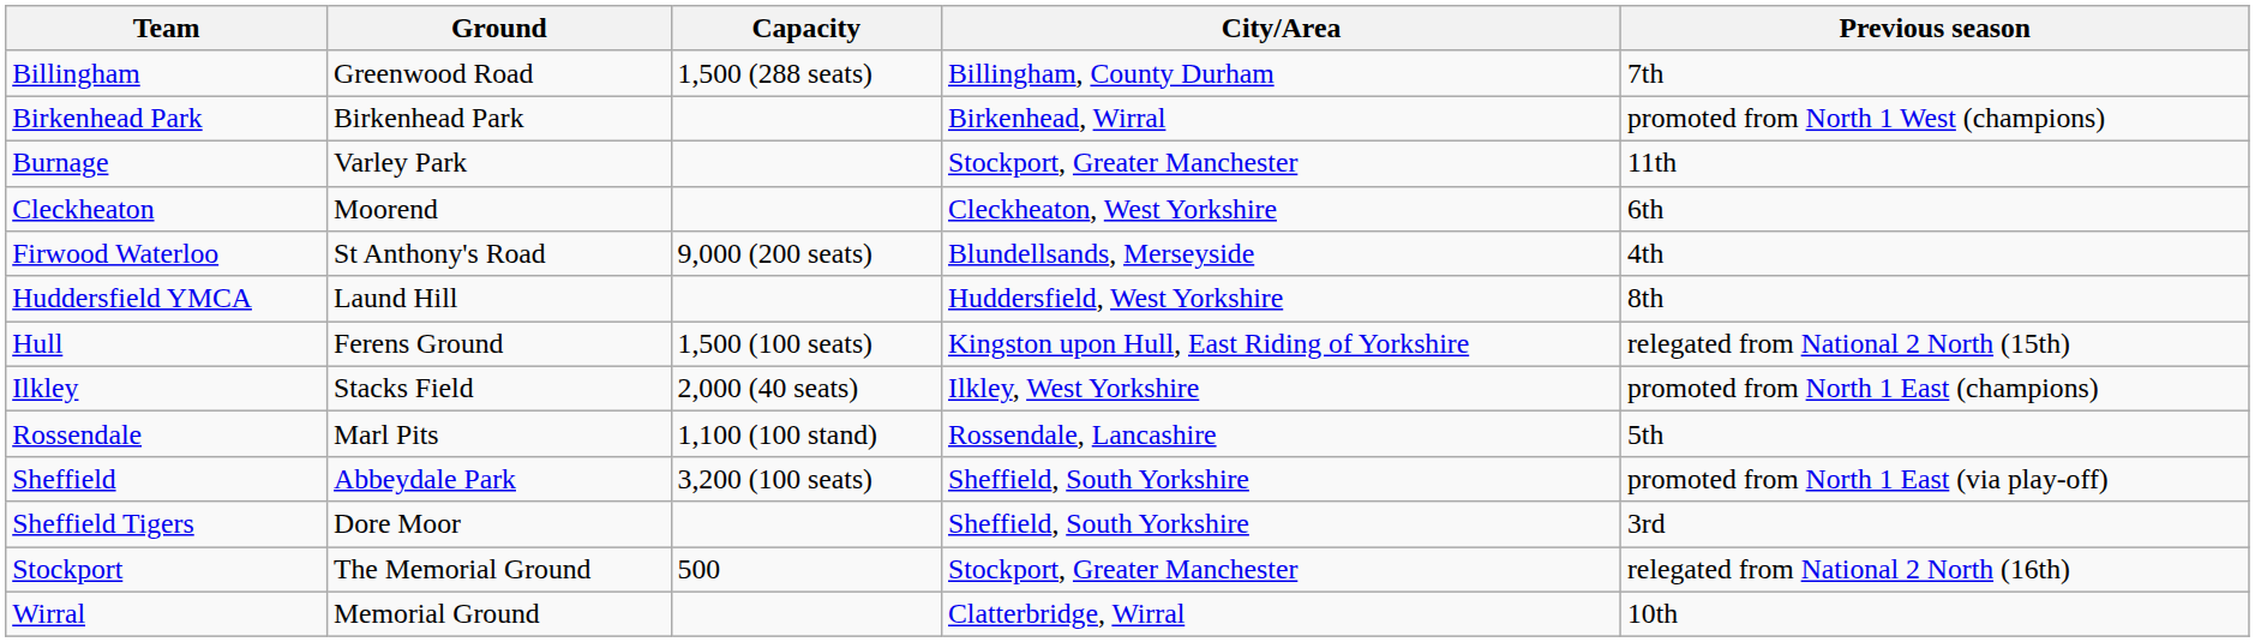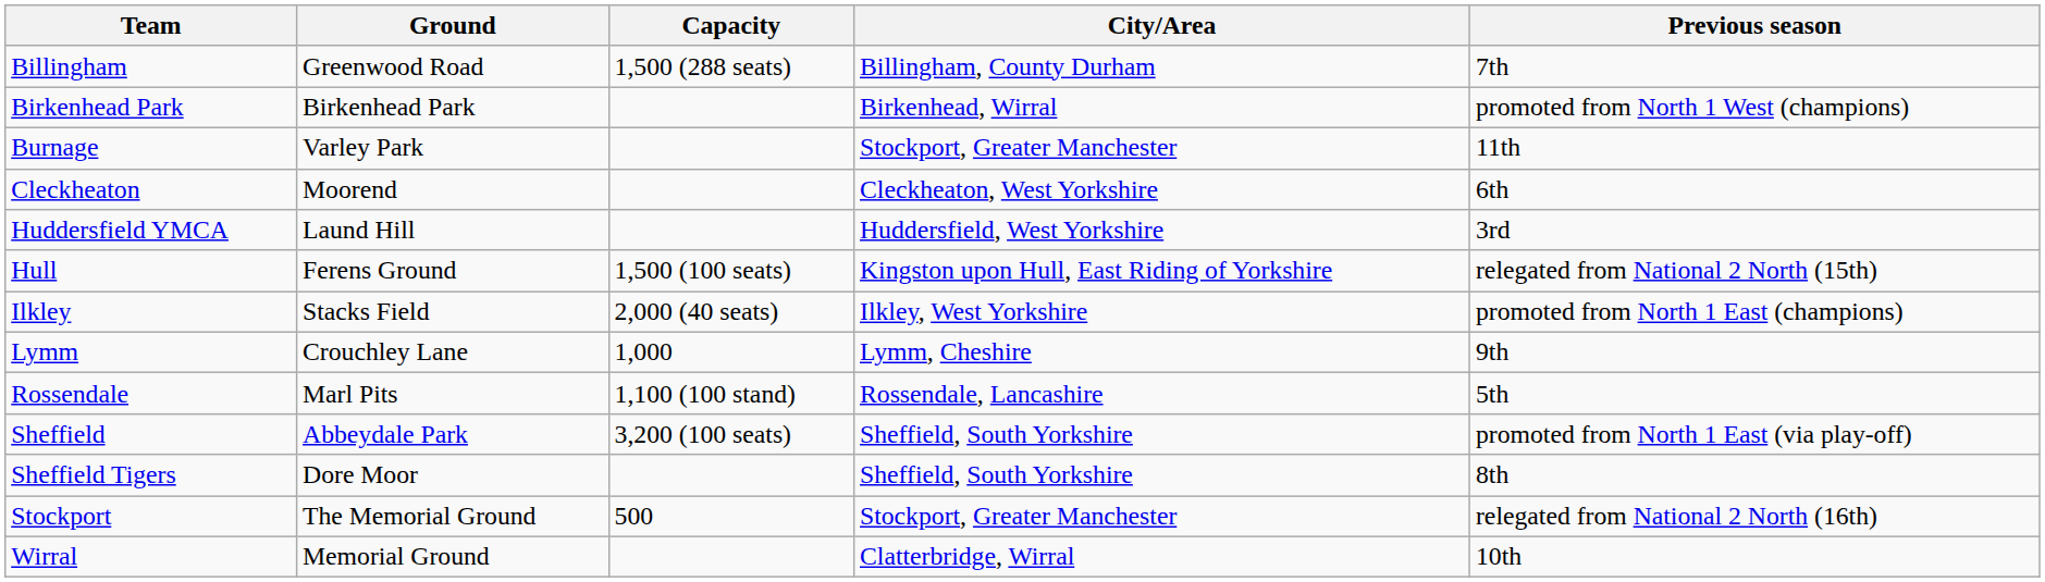- row: Firwood Waterloo | St Anthony's Road | 9,000 (200 seats) | Blundellsands, Merseyside | 4th
Huddersfield YMCA | Previous season: 8th -> 3rd
+ row: Lymm | Crouchley Lane | 1,000 | Lymm, Cheshire | 9th
Sheffield Tigers | Previous season: 3rd -> 8th
